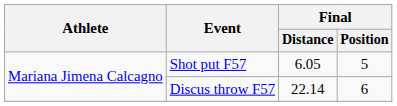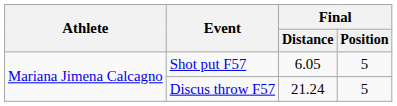Discus throw F57 | Final / Distance: 22.14 -> 21.24
Discus throw F57 | Final / Position: 6 -> 5
